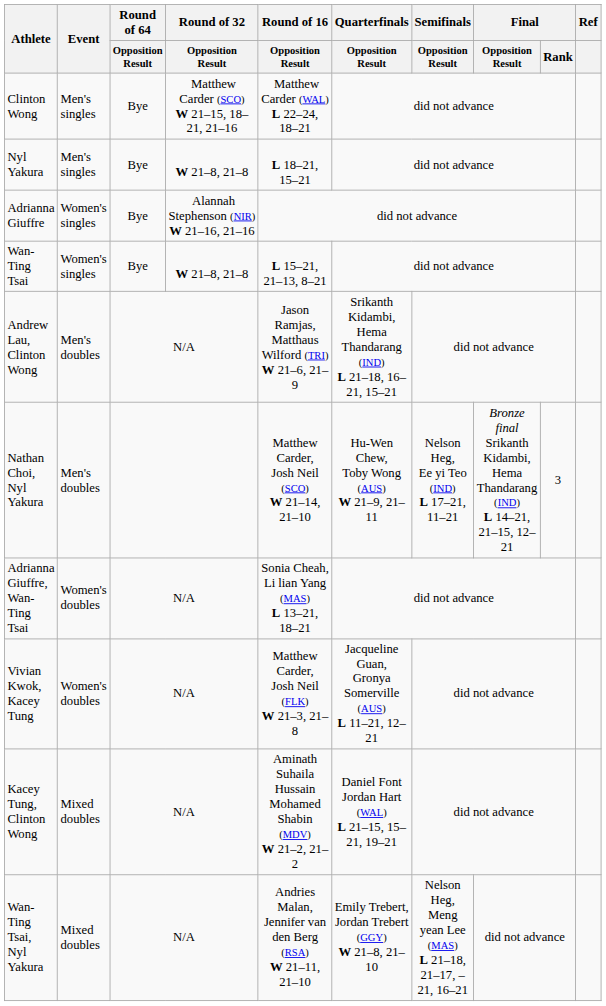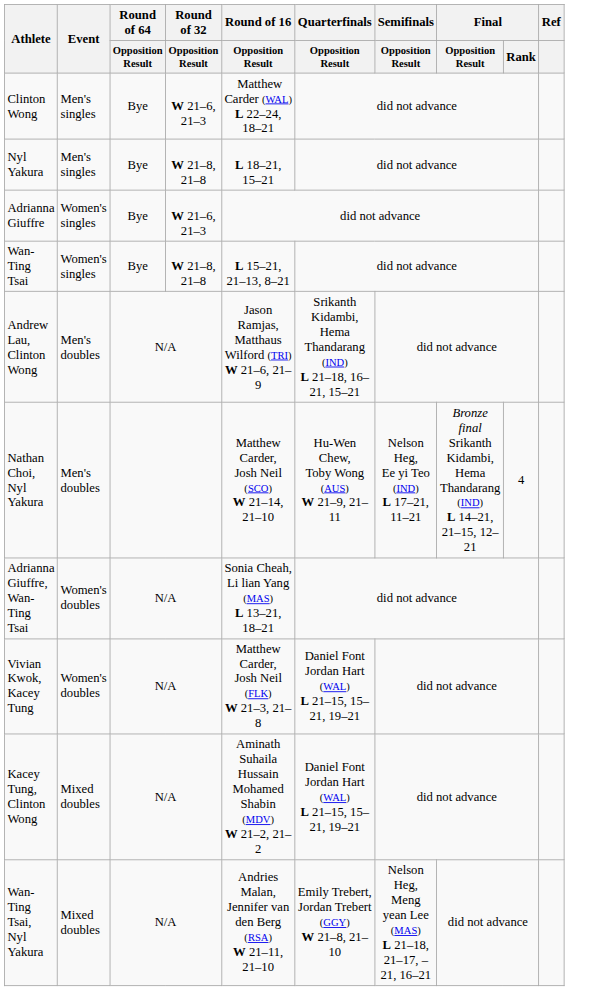Clinton Wong | Round of 32 / Opposition Result: Matthew Carder (SCO) W 21–15, 18–21, 21–16 -> W 21–6, 21–3
Adrianna Giuffre | Round of 32 / Opposition Result: Alannah Stephenson (NIR) W 21–16, 21–16 -> W 21–6, 21–3
Nathan Choi, Nyl Yakura | Final / Rank: 3 -> 4
Vivian Kwok, Kacey Tung | Quarterfinals / Opposition Result: Jacqueline Guan, Gronya Somerville (AUS) L 11–21, 12–21 -> Daniel Font Jordan Hart (WAL) L 21–15, 15–21, 19–21
